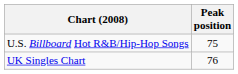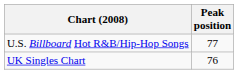U.S. Billboard Hot R&B/Hip-Hop Songs | Peak position: 75 -> 77
